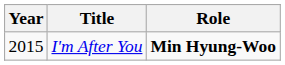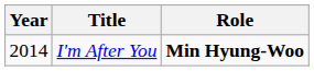I'm After You | Year: 2015 -> 2014
